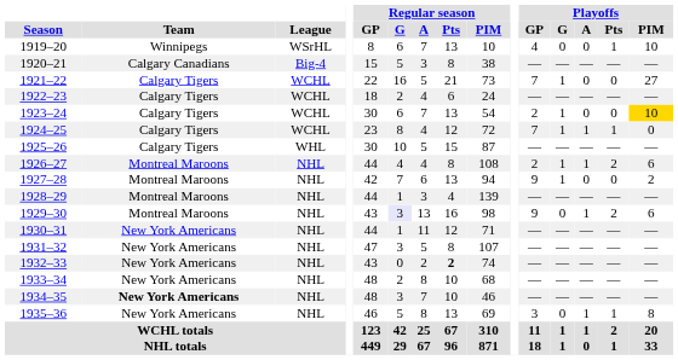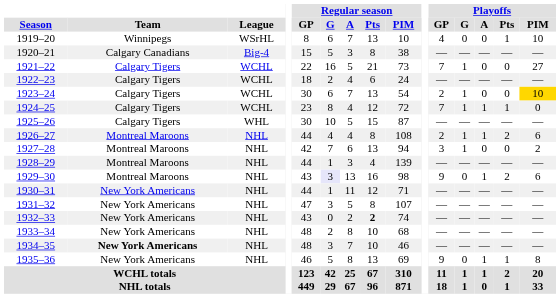1927–28 | Playoffs / GP: 9 -> 3
1935–36 | Playoffs / GP: 3 -> 9
